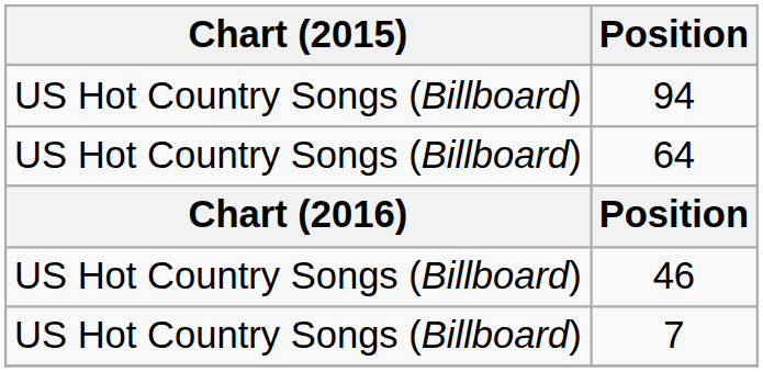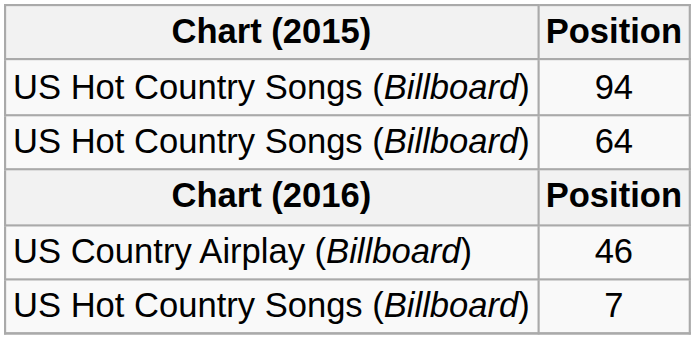46 | Chart (2015): US Hot Country Songs (Billboard) -> US Country Airplay (Billboard)
